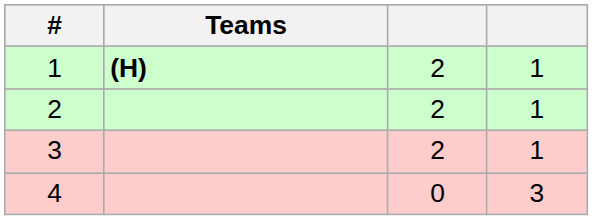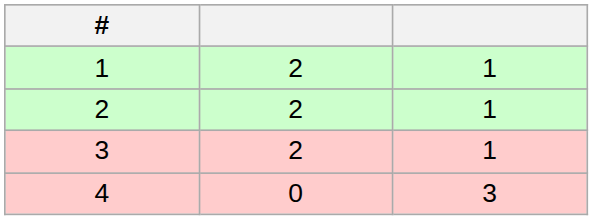- column: Teams | (H)
